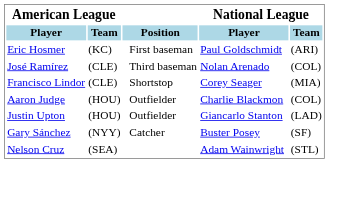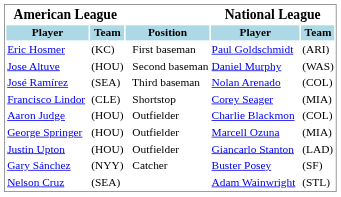+ row: Jose Altuve | (HOU) | Second baseman | Daniel Murphy | (WAS)
José Ramírez | American League / Team: (CLE) -> (SEA)
+ row: George Springer | (HOU) | Outfielder | Marcell Ozuna | (MIA)
